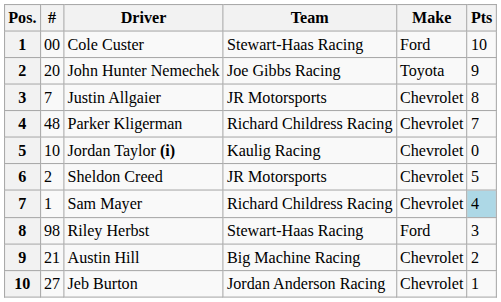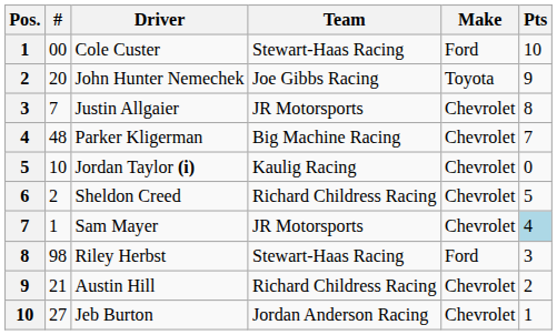Parker Kligerman | Team: Richard Childress Racing -> Big Machine Racing
Sheldon Creed | Team: JR Motorsports -> Richard Childress Racing
Sam Mayer | Team: Richard Childress Racing -> JR Motorsports
Austin Hill | Team: Big Machine Racing -> Richard Childress Racing
